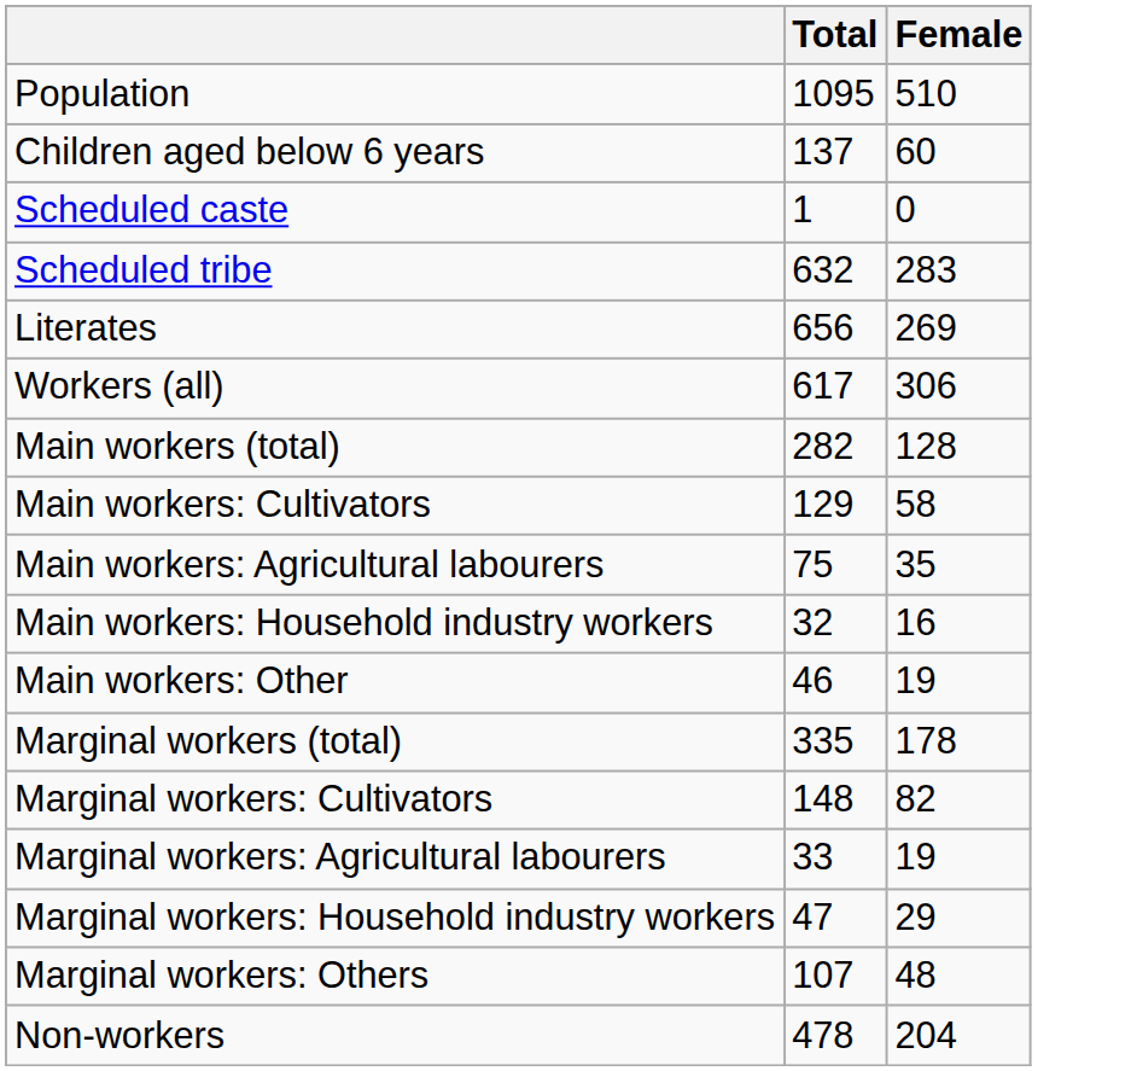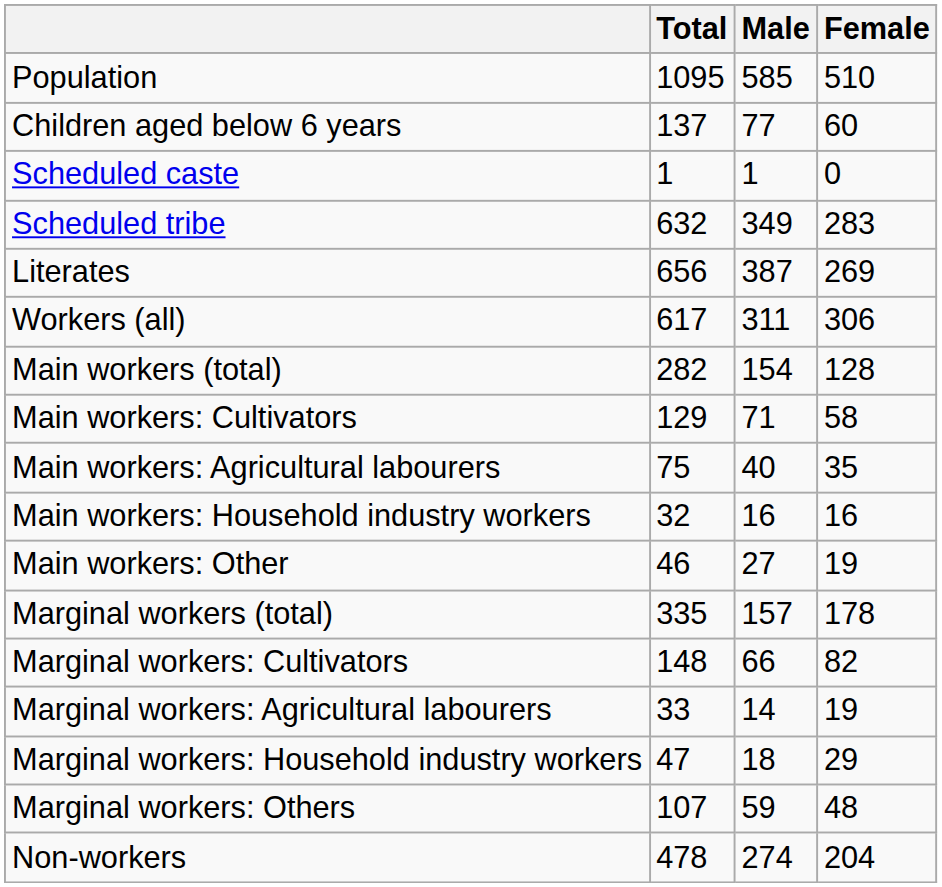+ column: Male | 585 | 77 | 1 | 349 | 387 | 311 | 154 | 71 | 40 | 16 | 27 | 157 | 66 | 14 | 18 | 59 | 274
